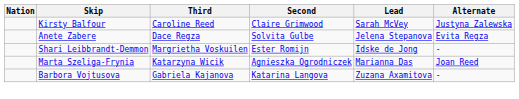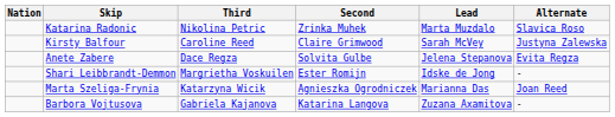+ row: Katarina Radonic | Nikolina Petric | Zrinka Muhek | Marta Muzdalo | Slavica Roso
